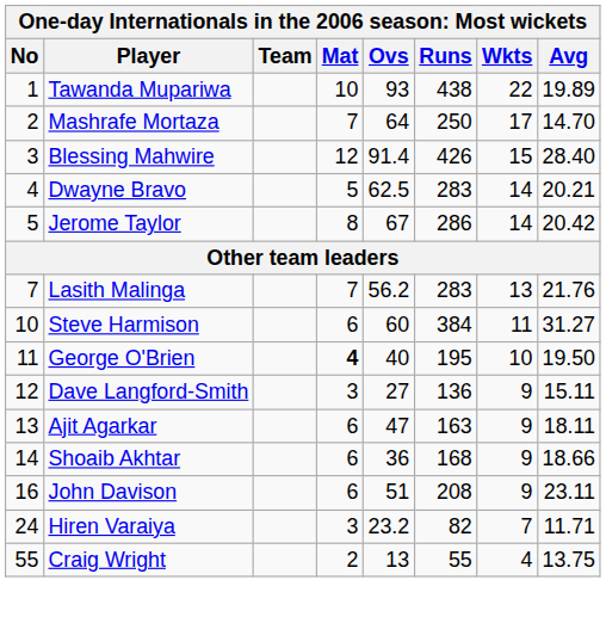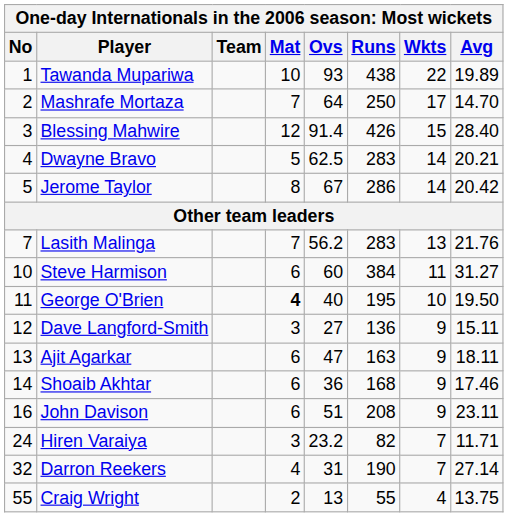Shoaib Akhtar | Avg: 18.66 -> 17.46
+ row: 32 | Darron Reekers | 4 | 31 | 190 | 7 | 27.14
